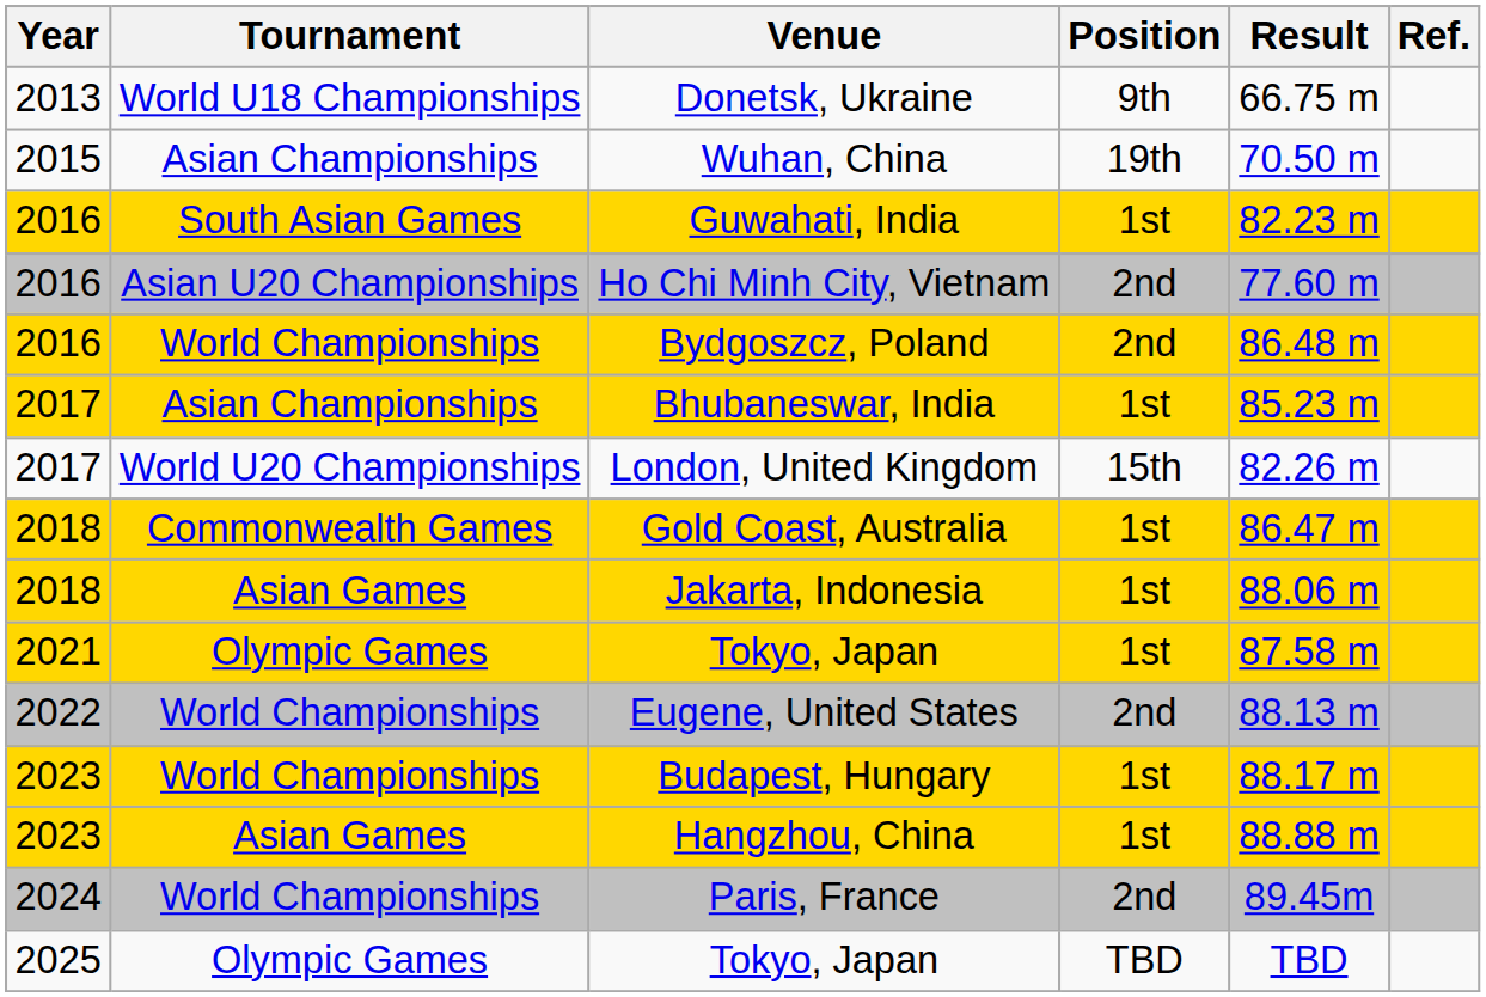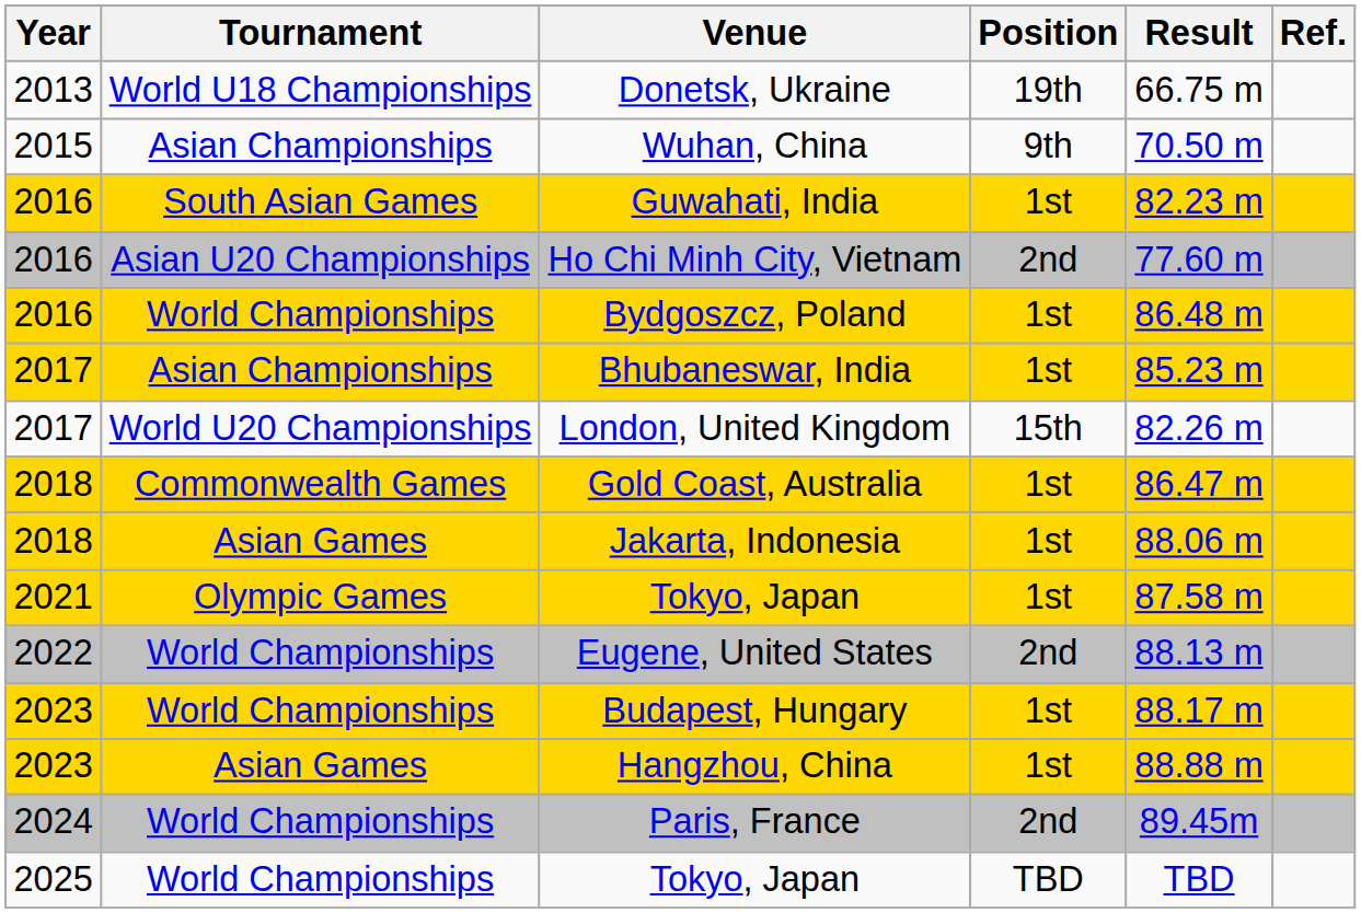Donetsk, Ukraine | Position: 9th -> 19th
Wuhan, China | Position: 19th -> 9th
Bydgoszcz, Poland | Position: 2nd -> 1st
2025 / Tokyo, Japan | Tournament: Olympic Games -> World Championships
